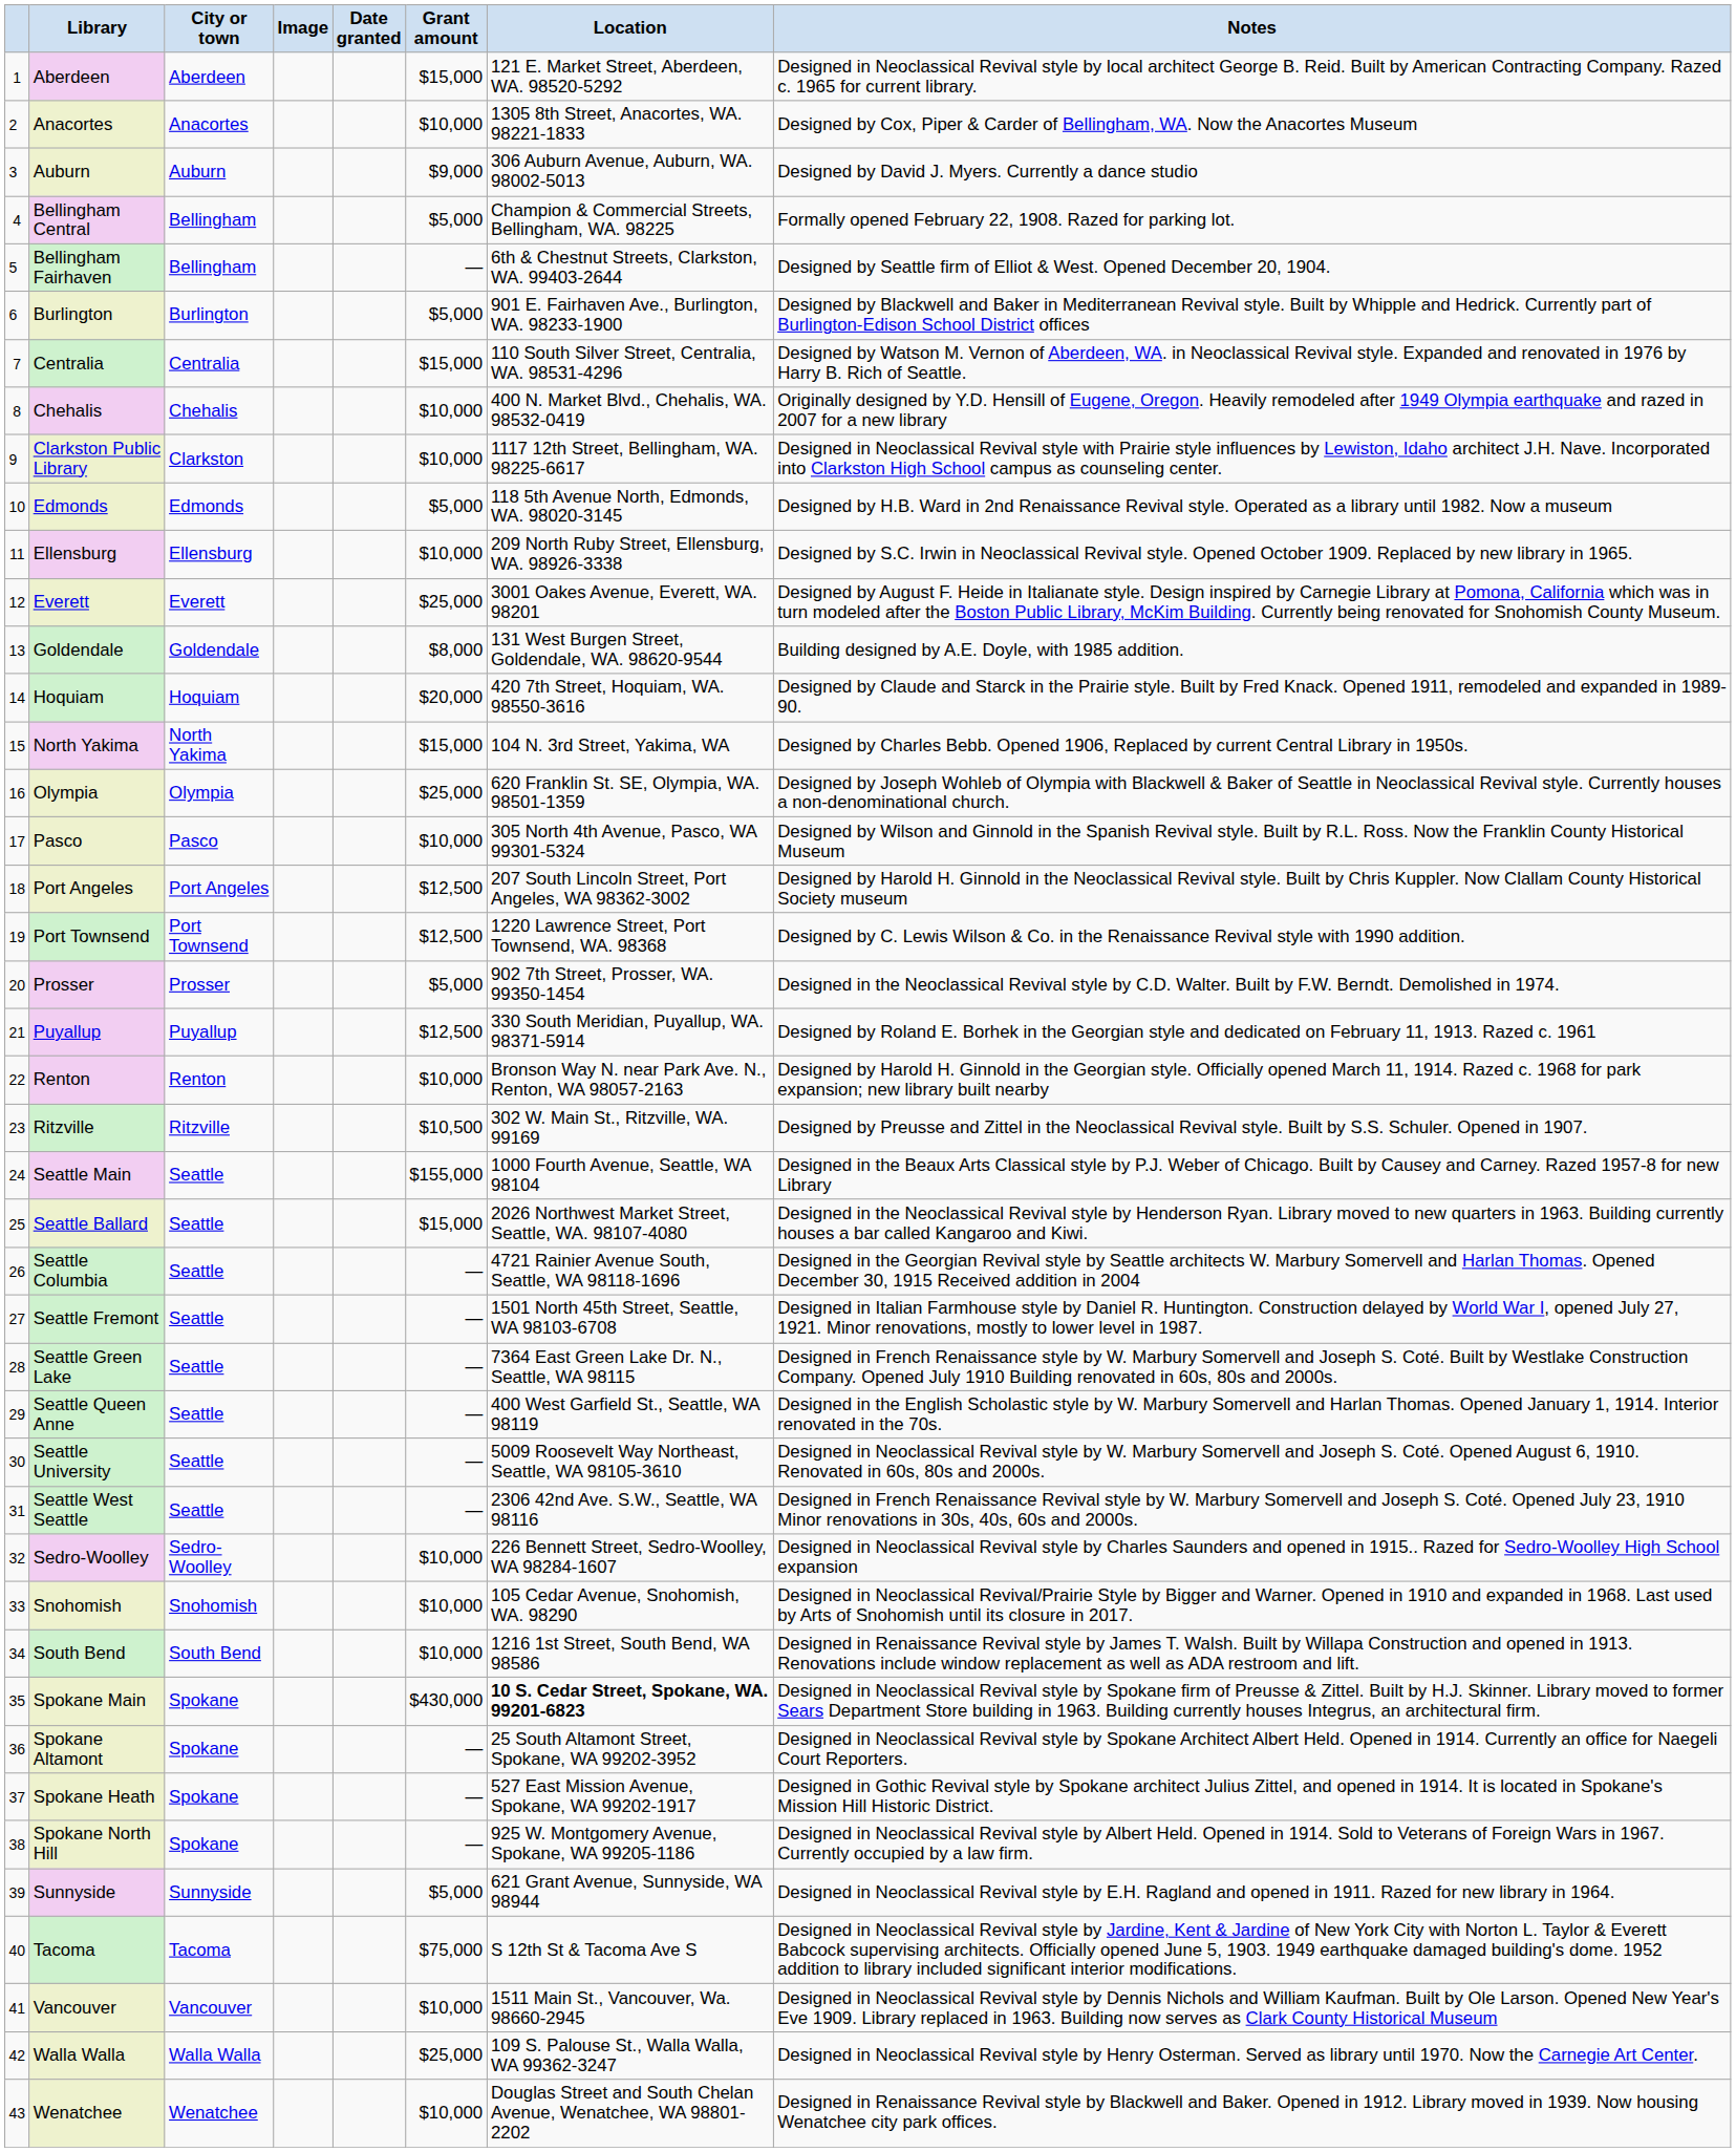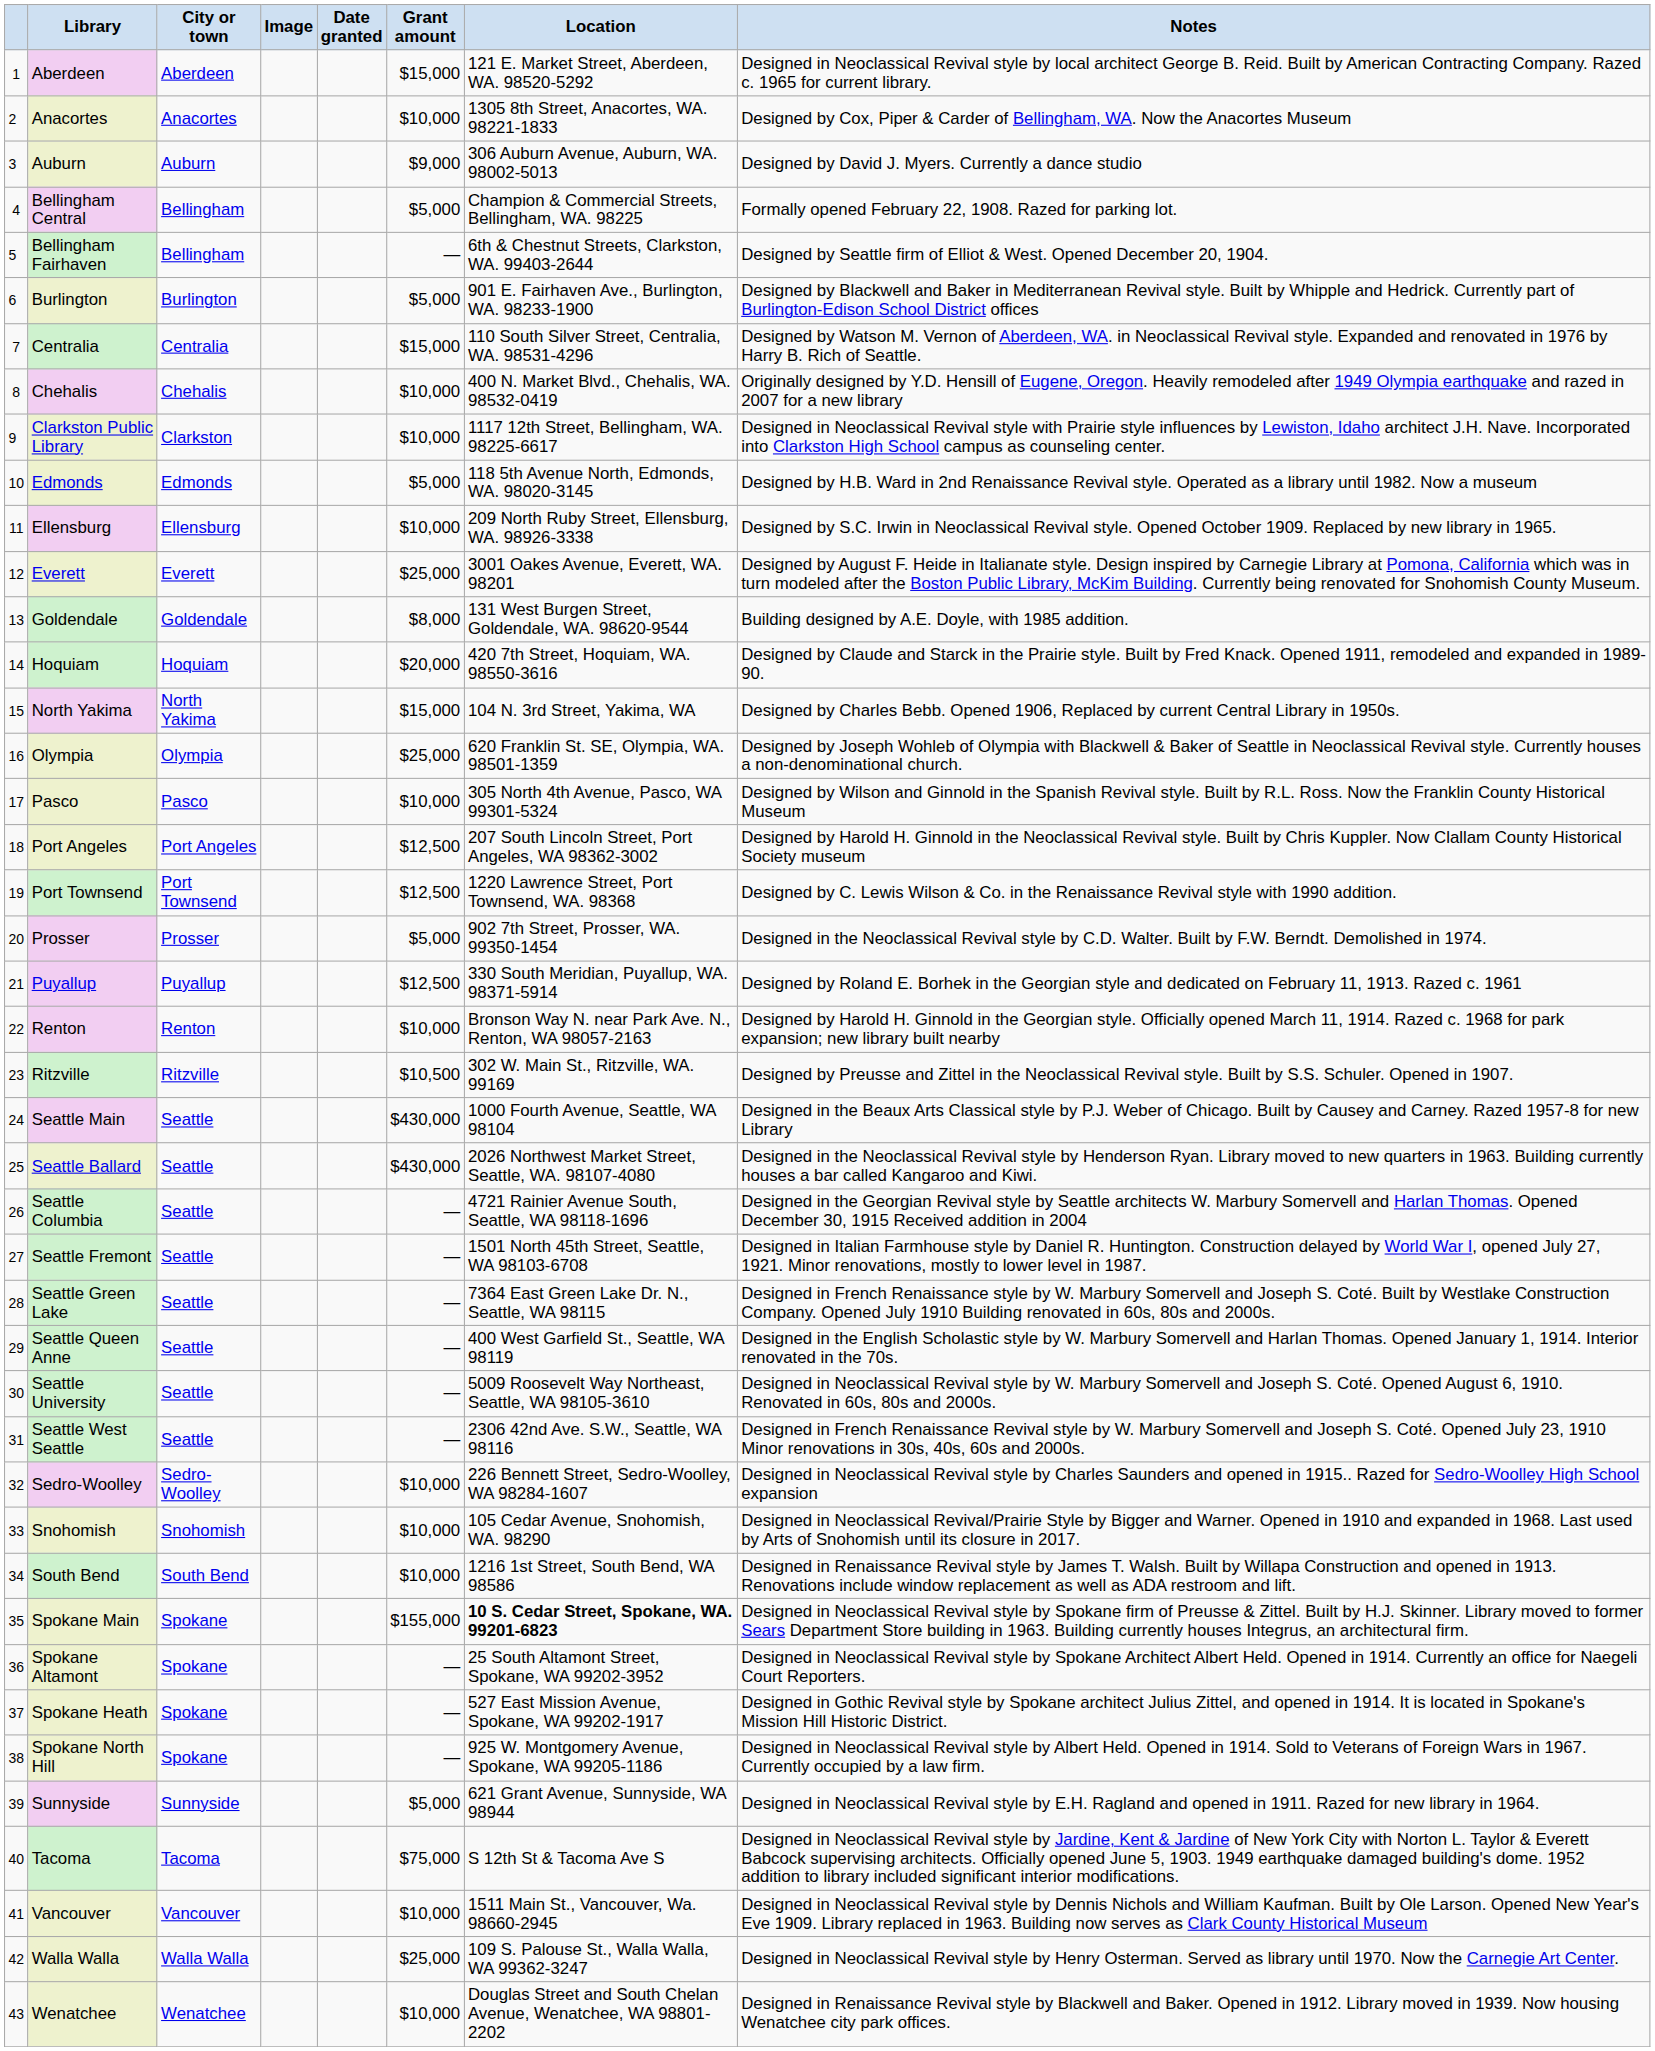Seattle Main | Grant amount: $155,000 -> $430,000
Seattle Ballard | Grant amount: $15,000 -> $430,000
Spokane Main | Grant amount: $430,000 -> $155,000
